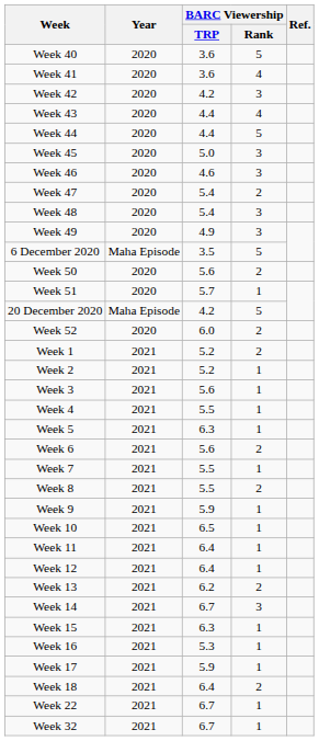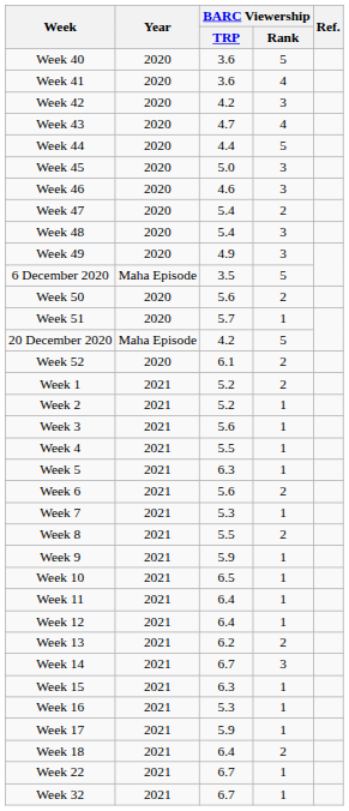Week 43 | BARC Viewership / TRP: 4.4 -> 4.7
Week 52 | BARC Viewership / TRP: 6.0 -> 6.1
Week 7 | BARC Viewership / TRP: 5.5 -> 5.3
